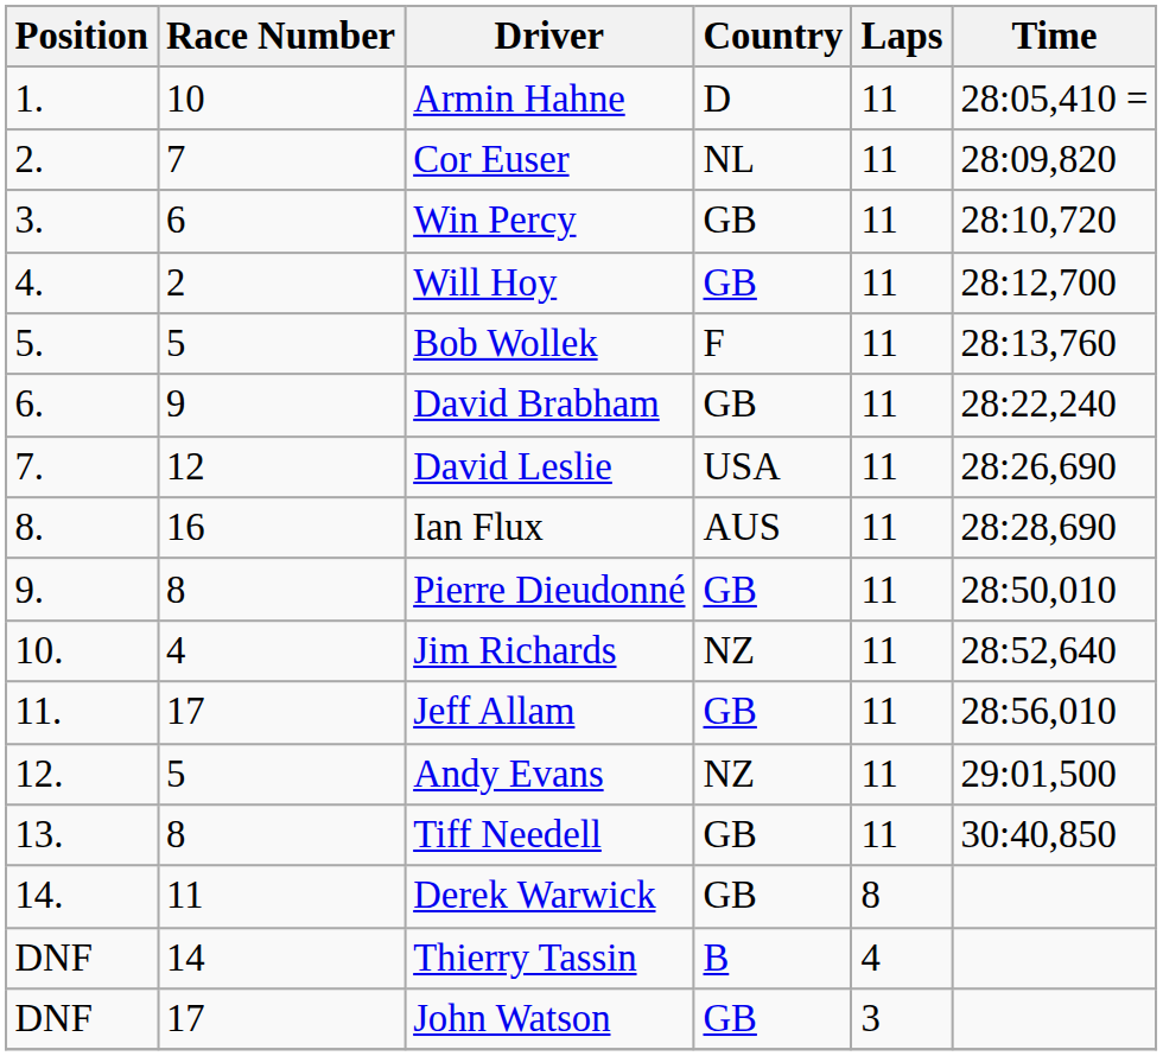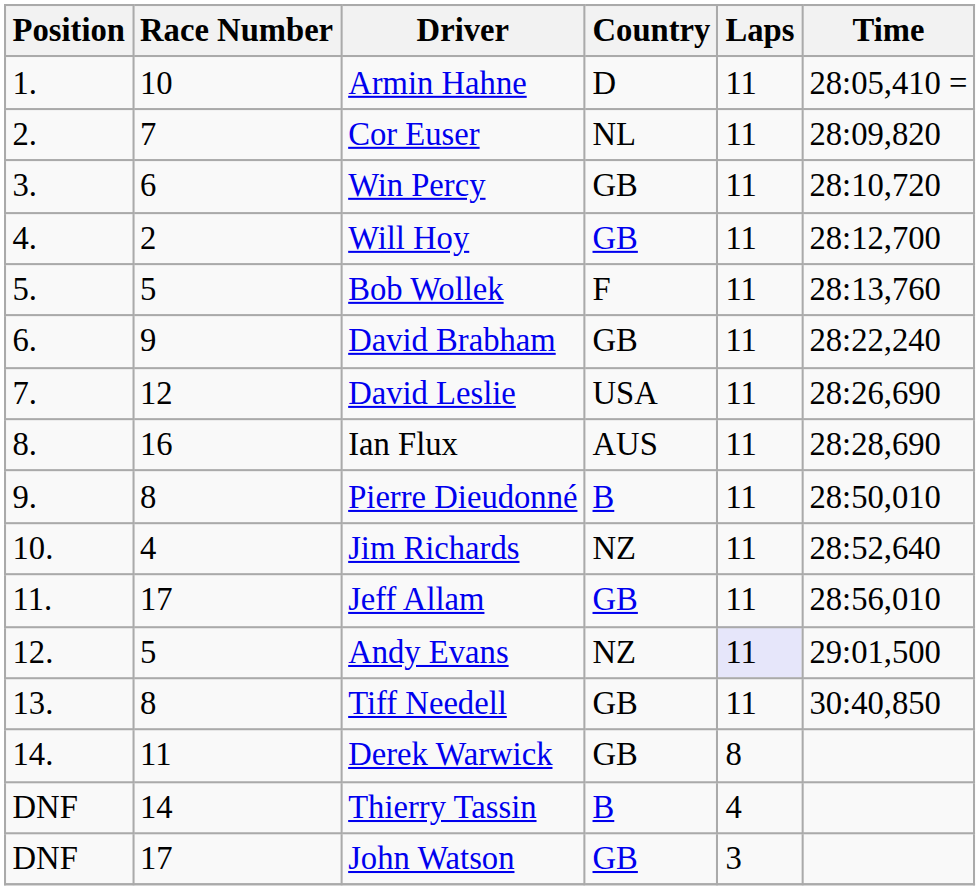Pierre Dieudonné | Country: GB -> B
Andy Evans | Laps: no background -> lavender background
